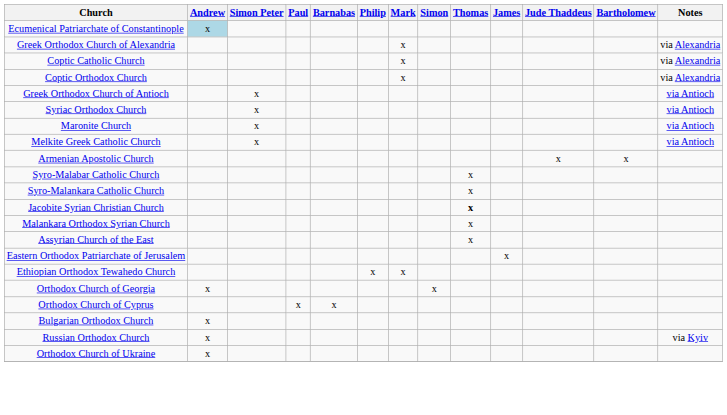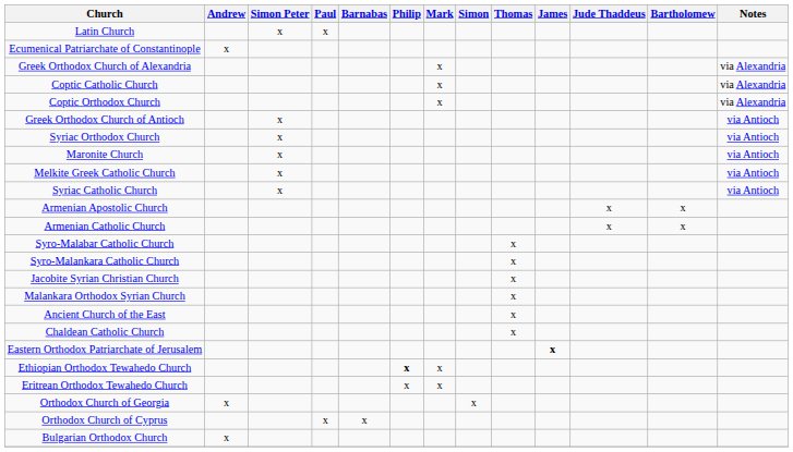+ row: Latin Church | x | x
Ecumenical Patriarchate of Constantinople | Andrew: lightblue background -> no background
+ row: Syriac Catholic Church | x | via Antioch
+ row: Armenian Catholic Church | x | x
Jacobite Syrian Christian Church | Thomas: bold -> normal
- row: Assyrian Church of the East | x
+ row: Ancient Church of the East | x
+ row: Chaldean Catholic Church | x
Eastern Orthodox Patriarchate of Jerusalem | James: normal -> bold
Ethiopian Orthodox Tewahedo Church | Philip: normal -> bold
+ row: Eritrean Orthodox Tewahedo Church | x | x
- row: Russian Orthodox Church | x | via Kyiv
- row: Orthodox Church of Ukraine | x
